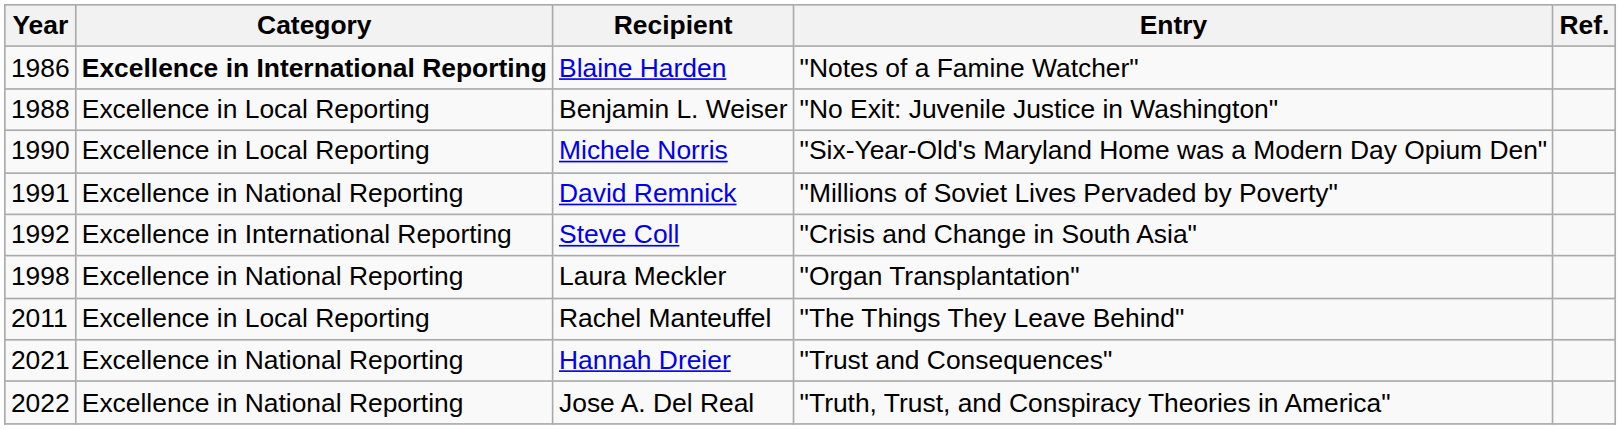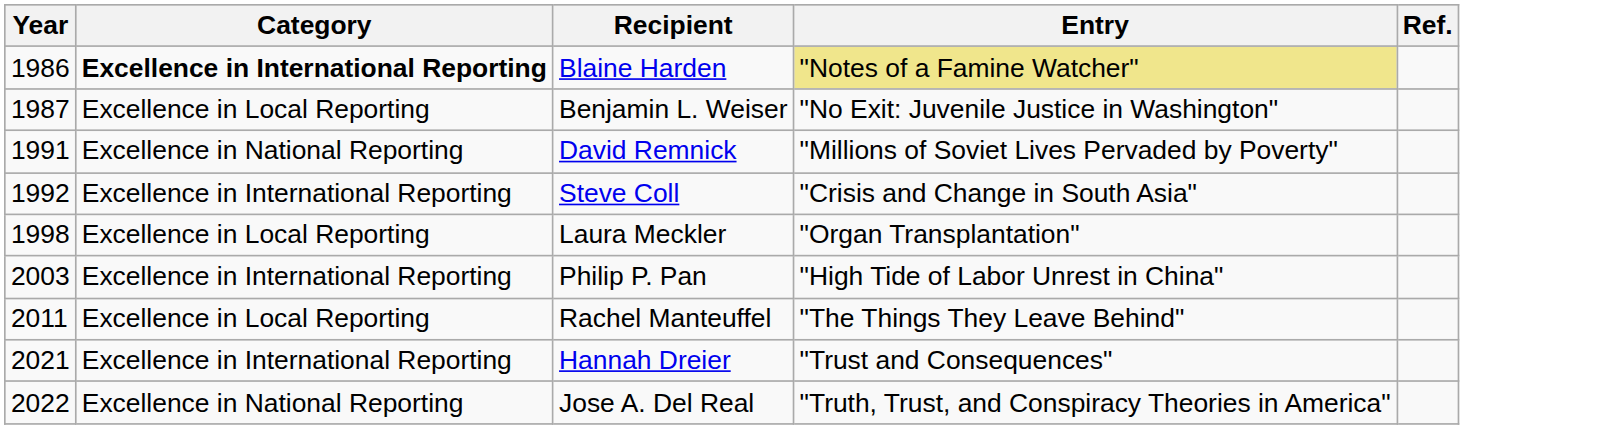Blaine Harden | Entry: no background -> khaki background
Benjamin L. Weiser | Year: 1988 -> 1987
- row: 1990 | Excellence in Local Reporting | Michele Norris | "Six-Year-Old's Maryland Home was a Modern Day Opium Den"
Laura Meckler | Category: Excellence in National Reporting -> Excellence in Local Reporting
+ row: 2003 | Excellence in International Reporting | Philip P. Pan | "High Tide of Labor Unrest in China"
Hannah Dreier | Category: Excellence in National Reporting -> Excellence in International Reporting
